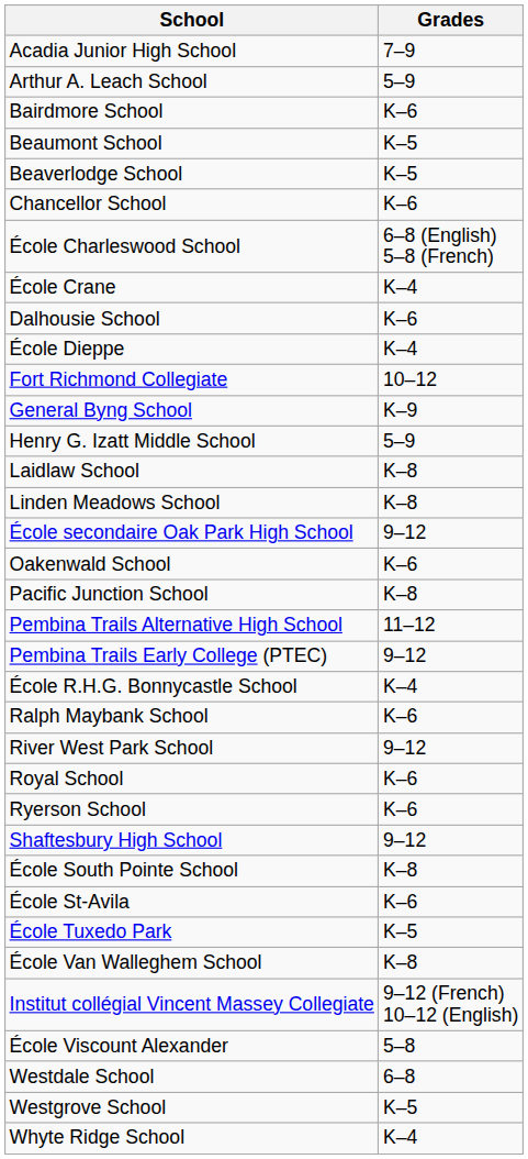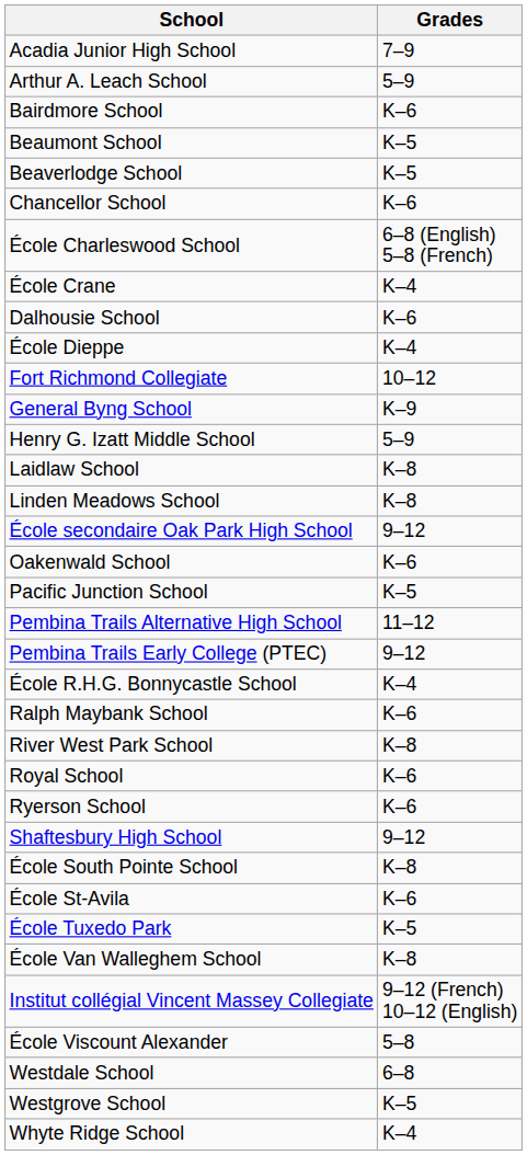Pacific Junction School | Grades: K–8 -> K–5
River West Park School | Grades: 9–12 -> K–8
